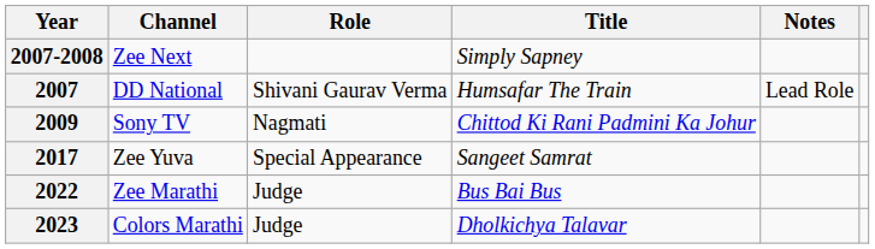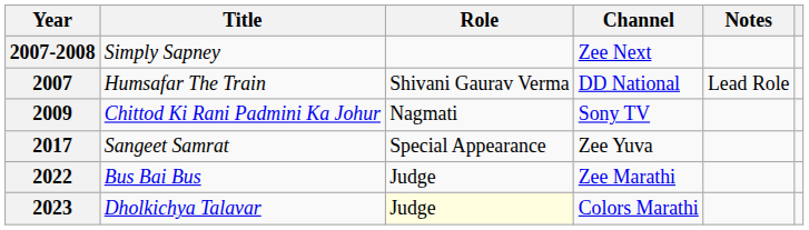columns swapped: Title <-> Channel
2023 | Role: no background -> lightyellow background
